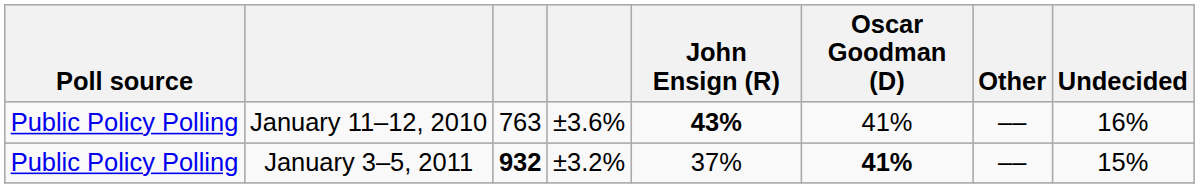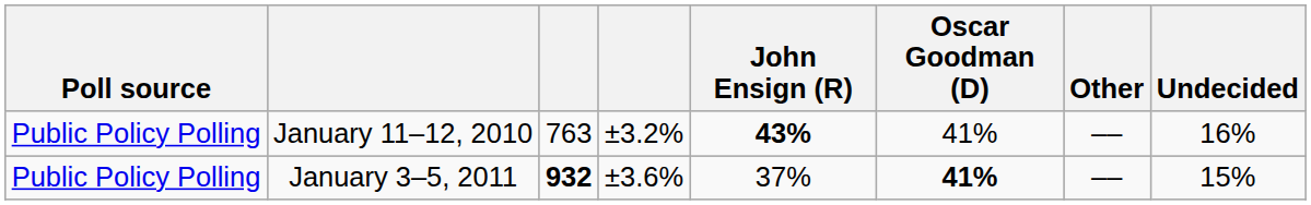January 11–12, 2010 | column 4: ±3.6% -> ±3.2%
January 3–5, 2011 | column 4: ±3.2% -> ±3.6%
